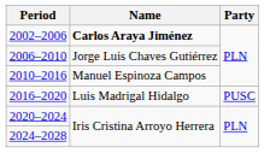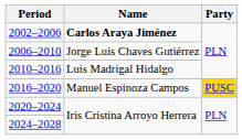2010–2016 | Name: Manuel Espinoza Campos -> Luis Madrigal Hidalgo
2016–2020 | Name: Luis Madrigal Hidalgo -> Manuel Espinoza Campos
2016–2020 | Party: no background -> gold background
